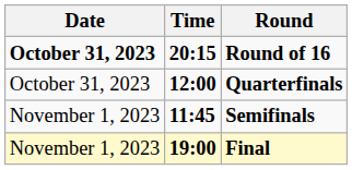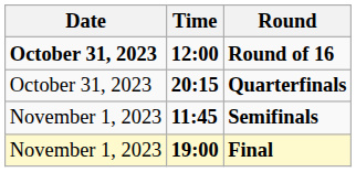Round of 16 | Time: 20:15 -> 12:00
Quarterfinals | Time: 12:00 -> 20:15
